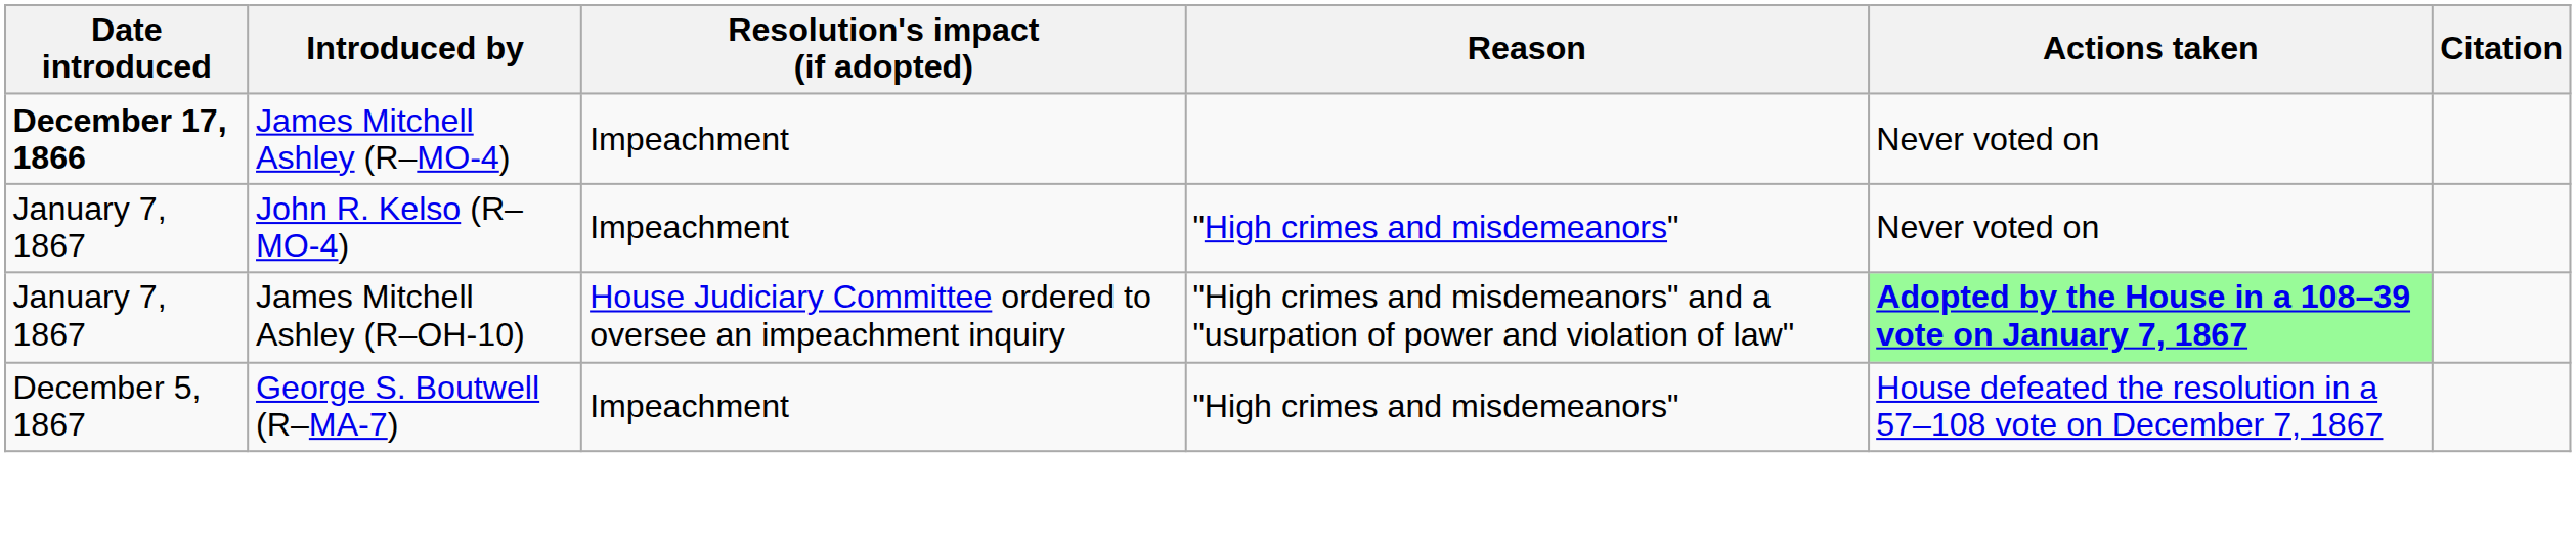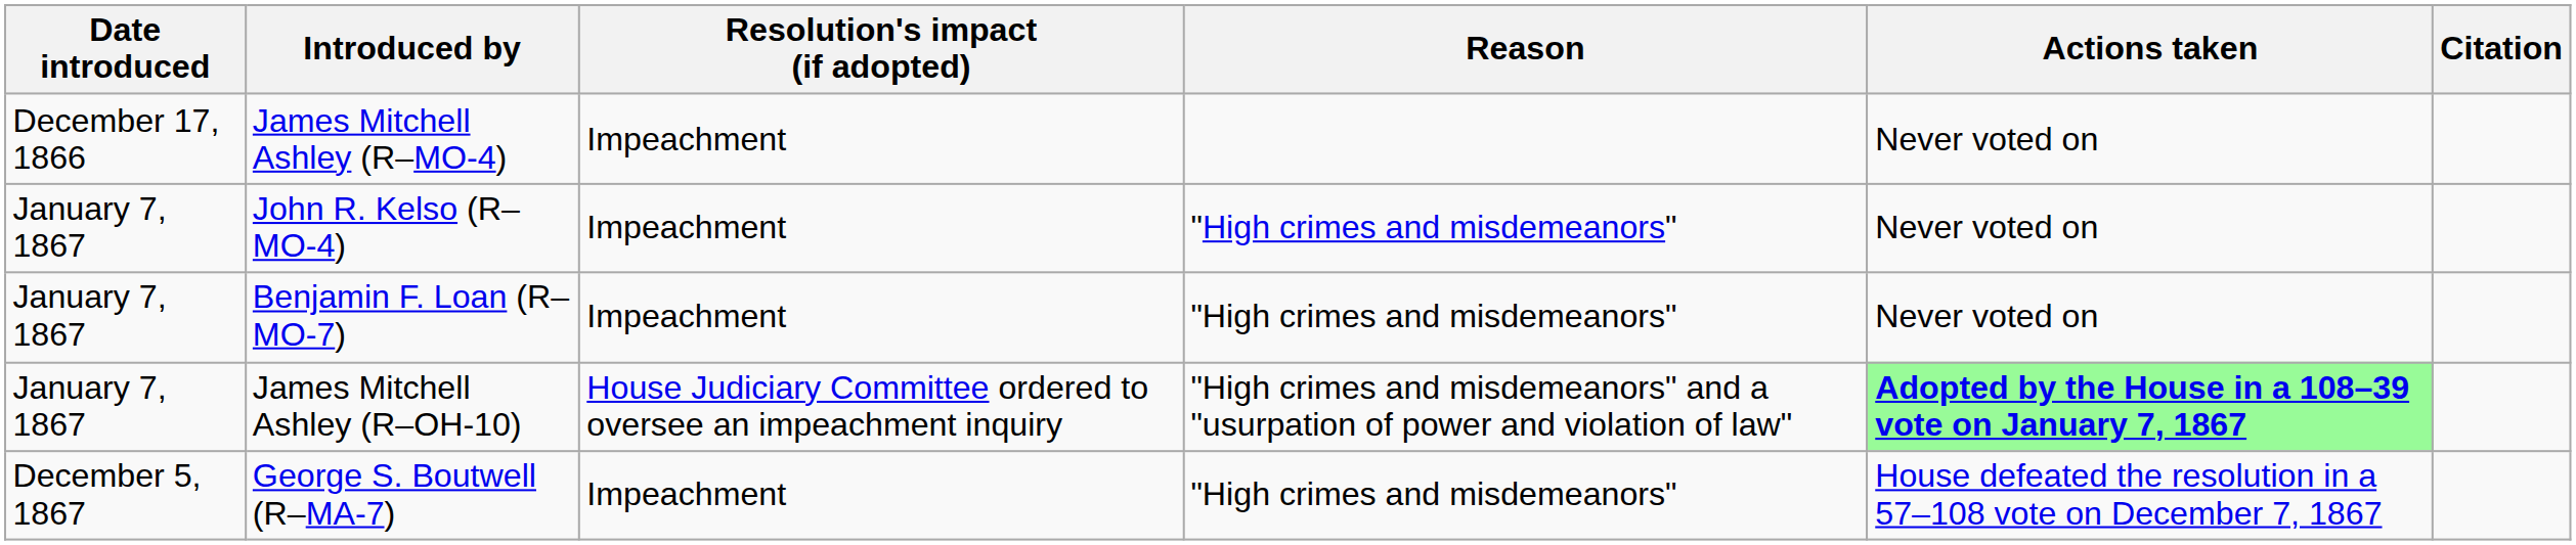James Mitchell Ashley (R–MO-4) | Date introduced: bold -> normal
+ row: January 7, 1867 | Benjamin F. Loan (R–MO-7) | Impeachment | "High crimes and misdemeanors" | Never voted on
